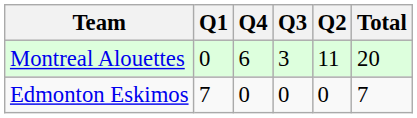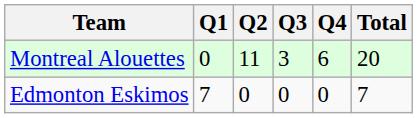columns swapped: Q2 <-> Q4
